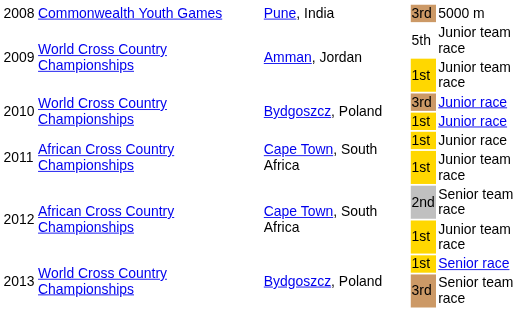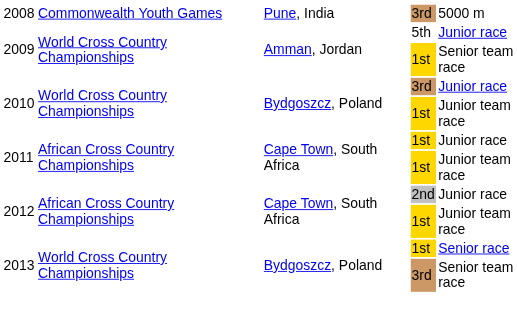2009 / 5th | column 5: Junior team race -> Junior race
2009 / 1st | column 5: Junior team race -> Senior team race
2010 / 1st | column 5: Junior race -> Junior team race
2012 / 2nd | column 5: Senior team race -> Junior race
